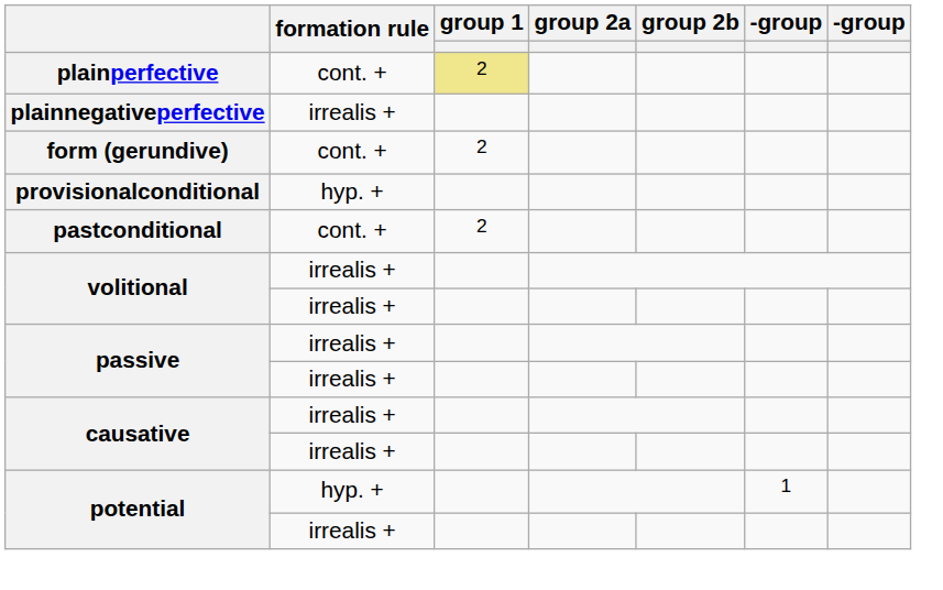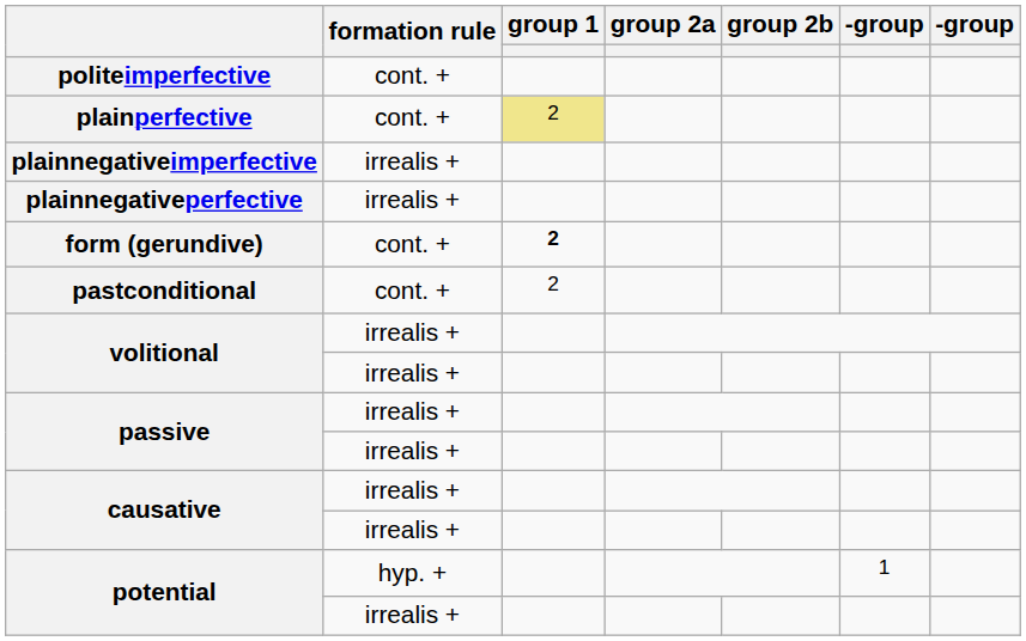+ row: politeimperfective | cont. +
+ row: plainnegativeimperfective | irrealis +
form (gerundive) | group 1: normal -> bold
- row: provisionalconditional | hyp. +
